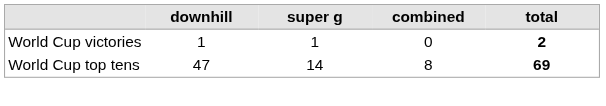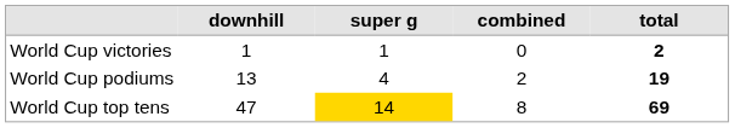+ row: World Cup podiums | 13 | 4 | 2 | 19
World Cup top tens | super g: no background -> gold background
